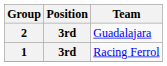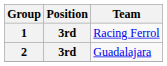rows swapped: 1 <-> 2
